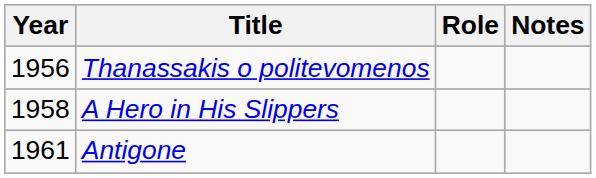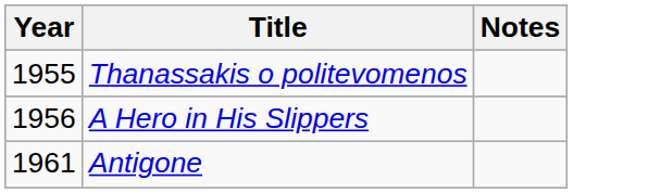- column: Role
Thanassakis o politevomenos | Year: 1956 -> 1955
A Hero in His Slippers | Year: 1958 -> 1956
